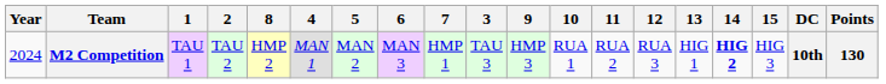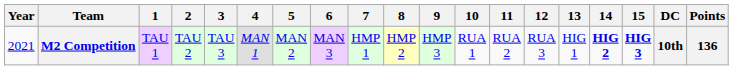columns swapped: 3 <-> 8
M2 Competition | Year: 2024 -> 2021
M2 Competition | 15: normal -> bold
M2 Competition | Points: 130 -> 136
